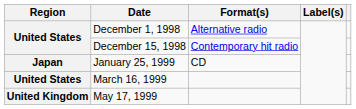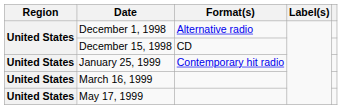December 15, 1998 | Format(s): Contemporary hit radio -> CD
January 25, 1999 | Region: Japan -> United States
January 25, 1999 | Format(s): CD -> Contemporary hit radio
May 17, 1999 | Region: United Kingdom -> United States
